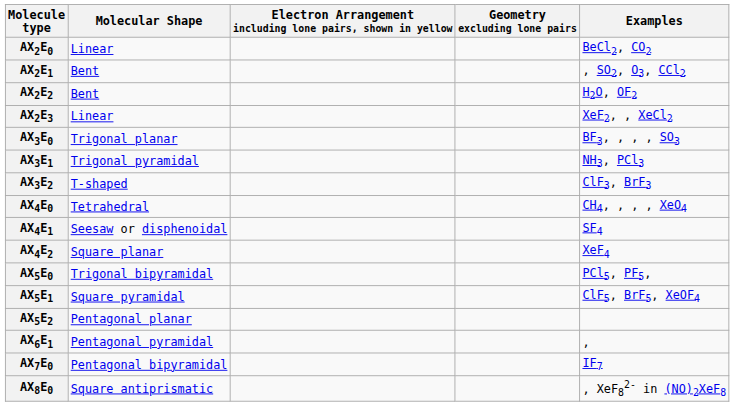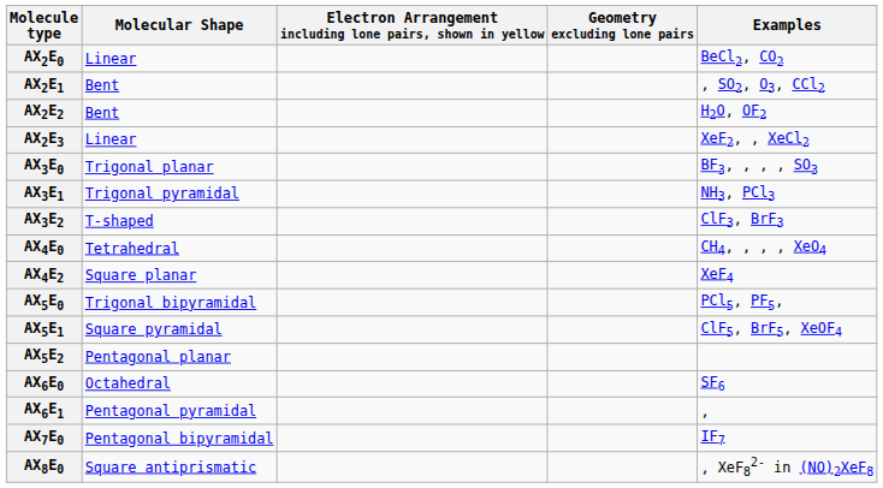- row: AX4E1 | Seesaw or disphenoidal | SF4
+ row: AX6E0 | Octahedral | SF6
